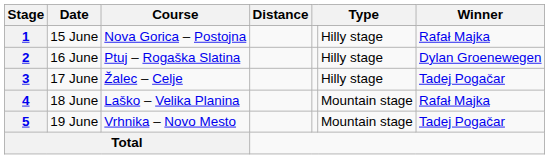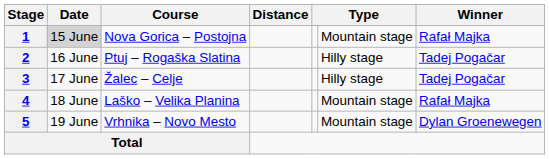1 | Date: no background -> lightgrey background
1 | column 6: Hilly stage -> Mountain stage
2 | Winner: Dylan Groenewegen -> Tadej Pogačar
5 | Winner: Tadej Pogačar -> Dylan Groenewegen
